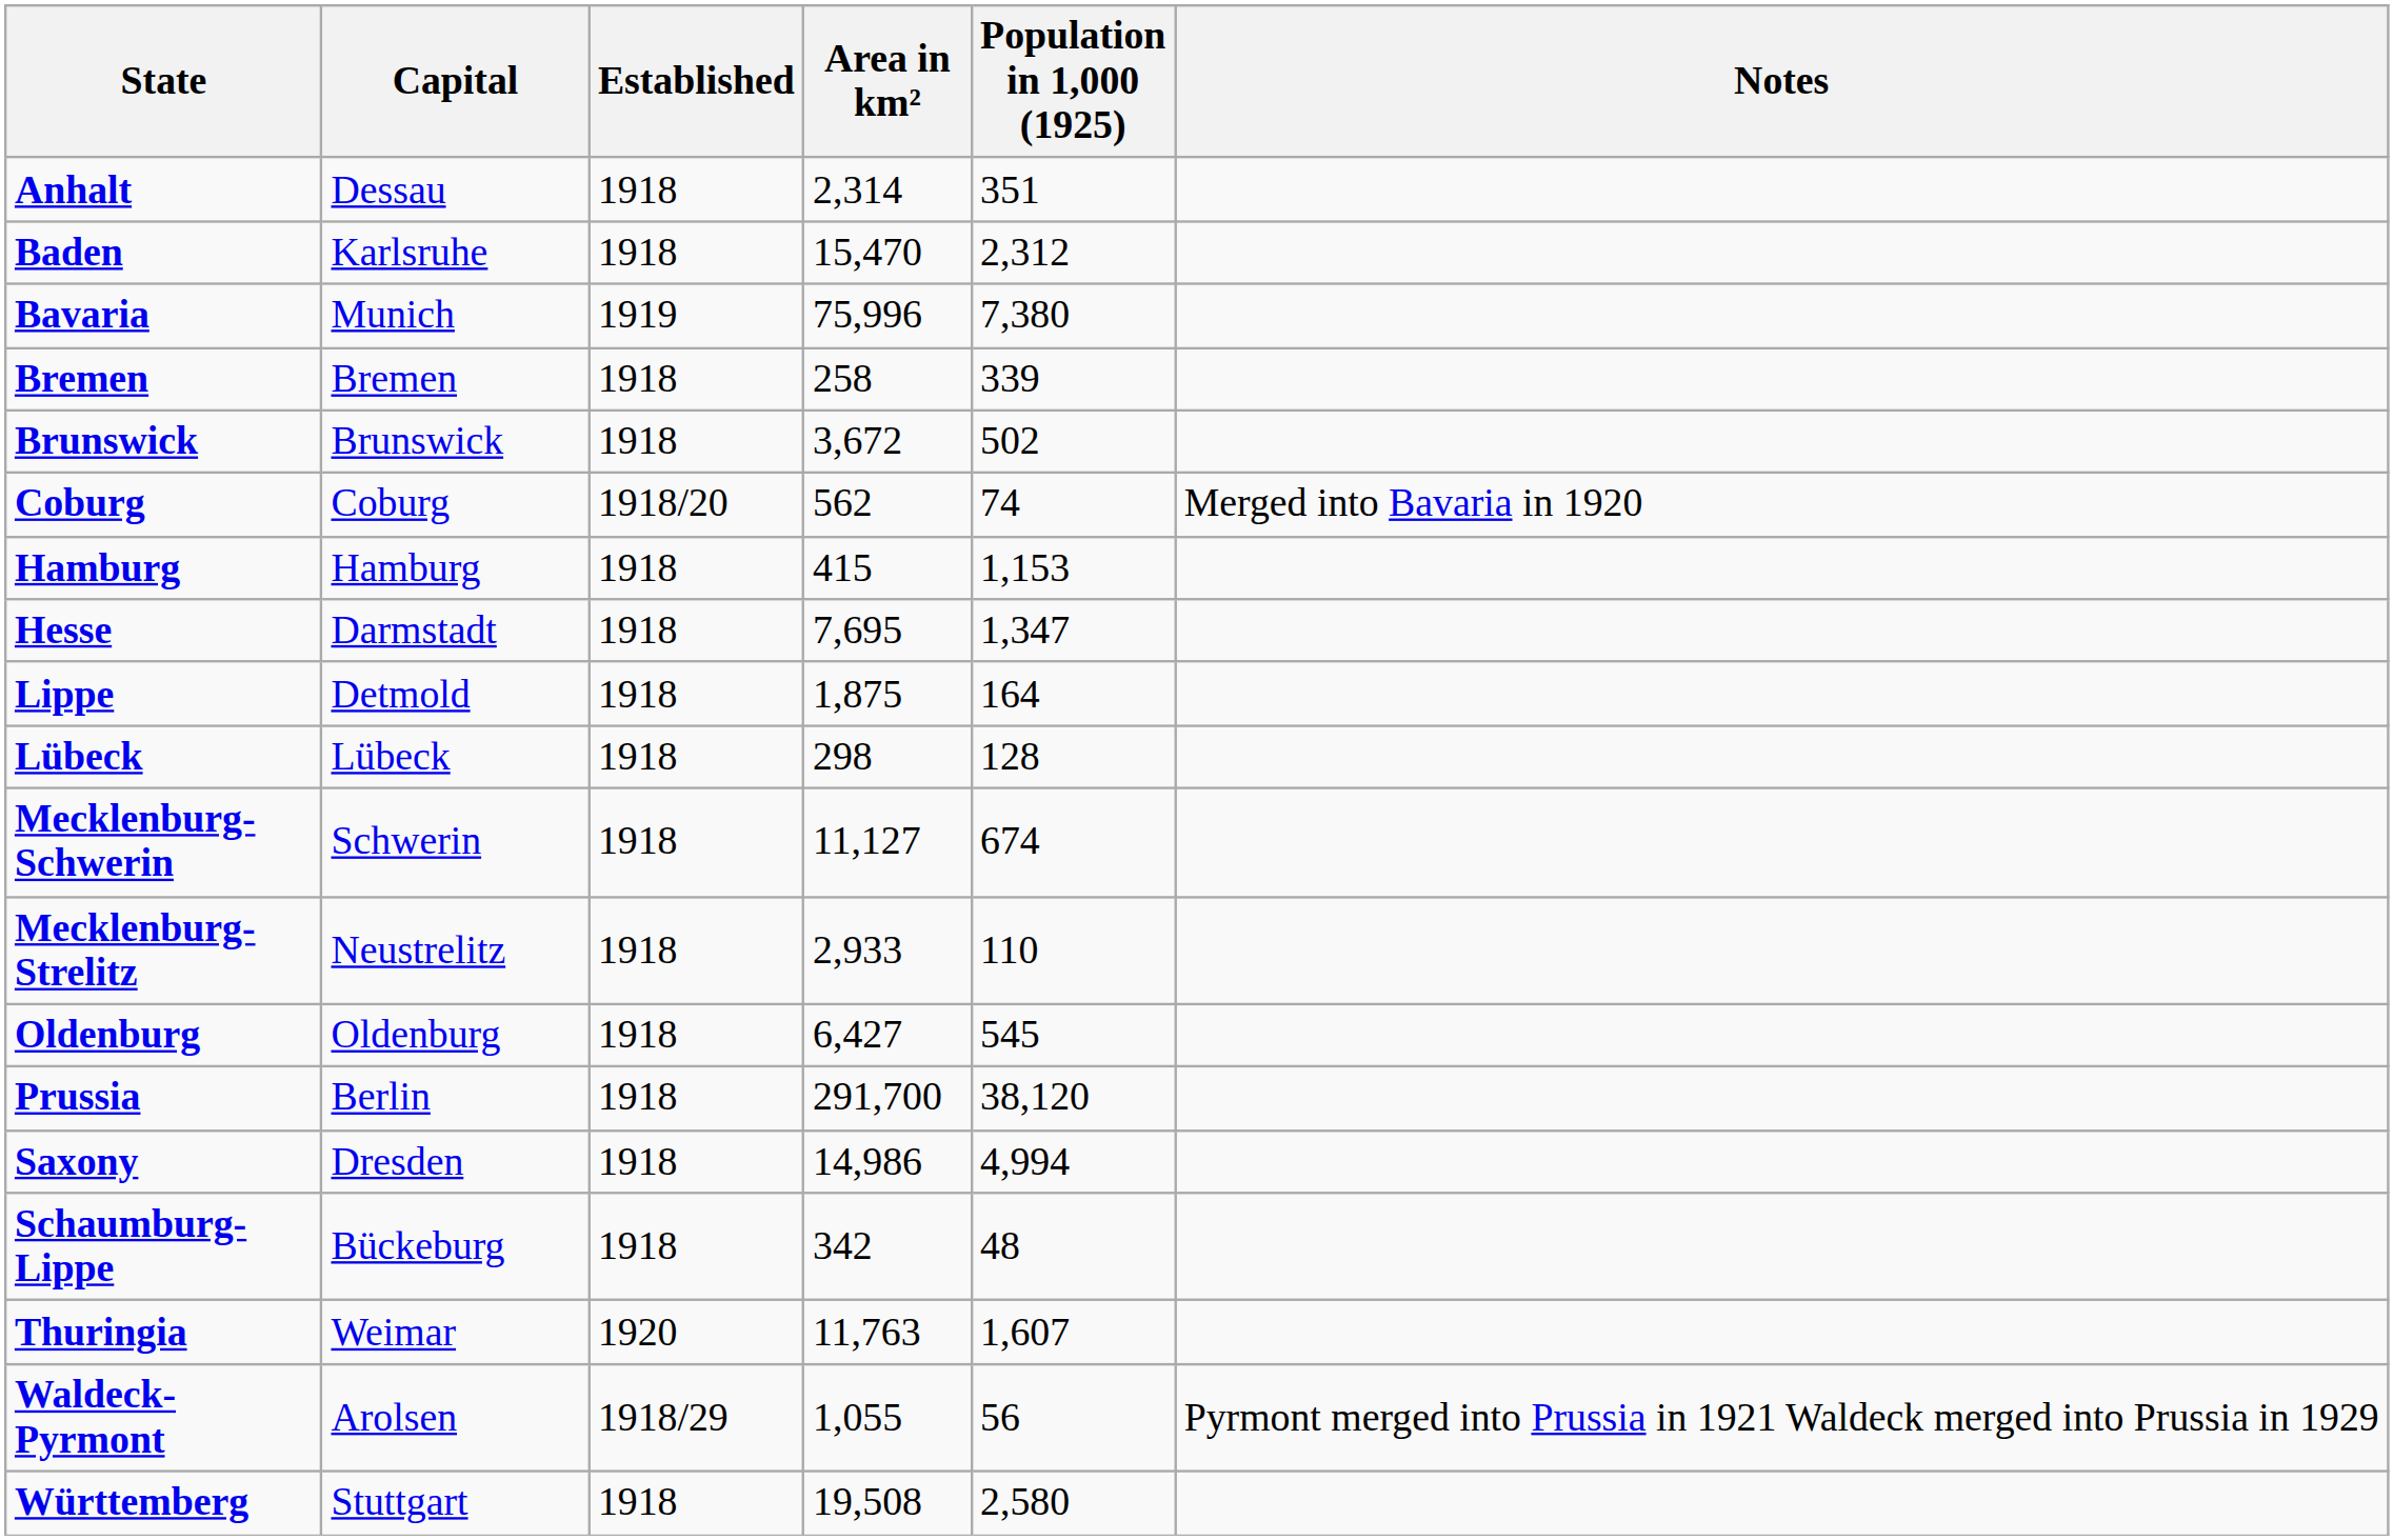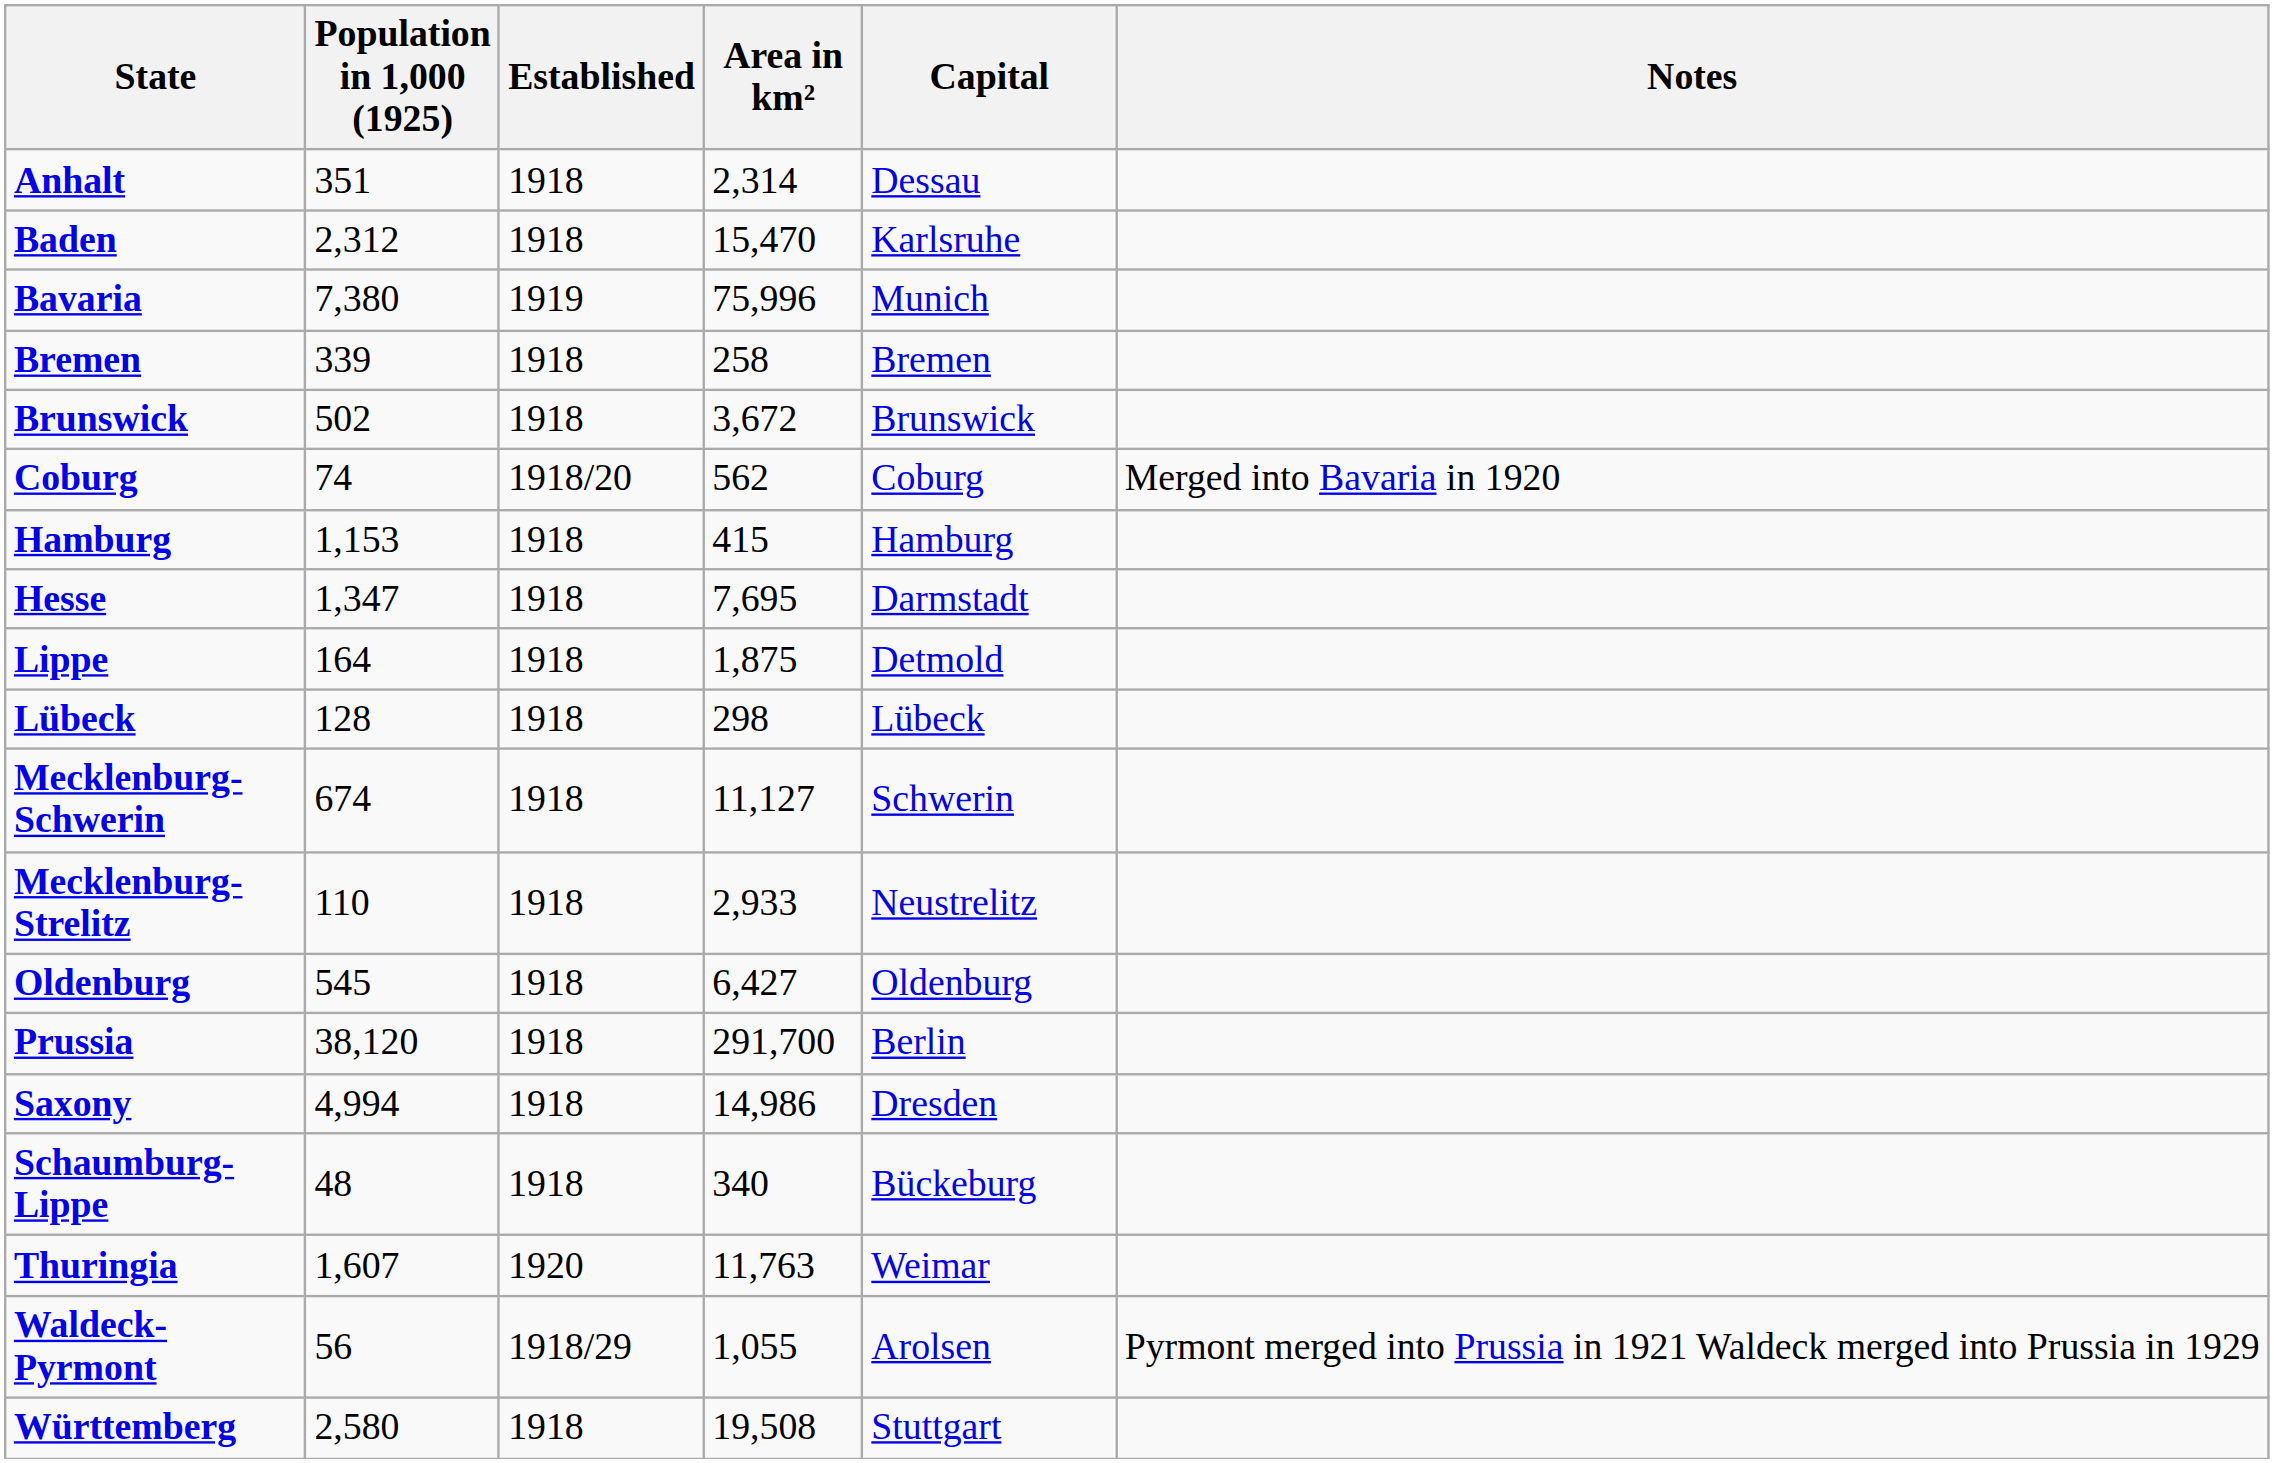columns swapped: Capital <-> Population in 1,000 (1925)
Schaumburg-Lippe | Area in km²: 342 -> 340
